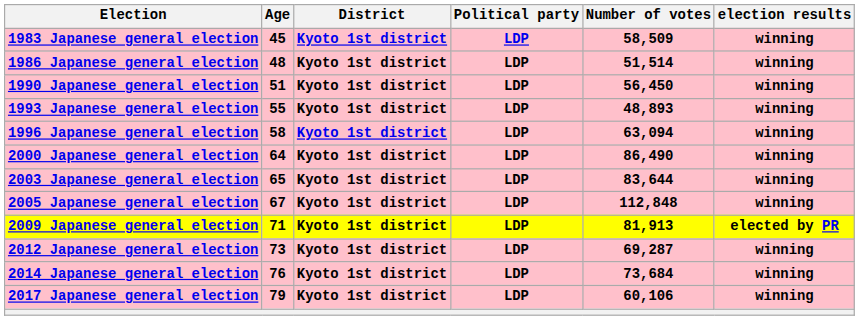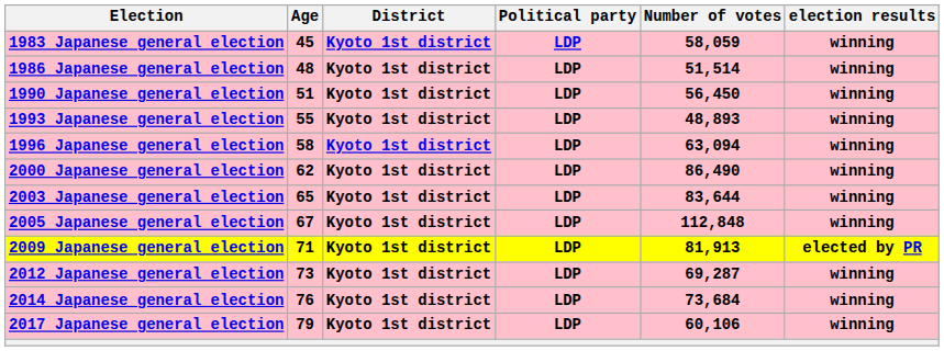1983 Japanese general election | Number of votes: 58,509 -> 58,059
2000 Japanese general election | Age: 64 -> 62
